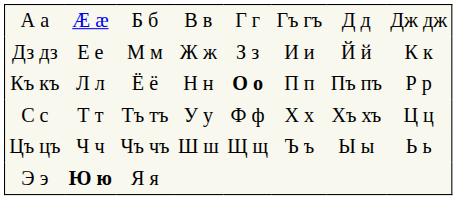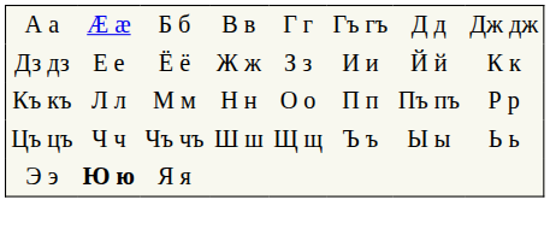Дз дз | column 3: М м -> Ё ё
Къ къ | column 3: Ё ё -> М м
Къ къ | column 5: bold -> normal
- row: С с | Т т | Тъ тъ | У у | Ф ф | Х х | Хъ хъ | Ц ц
